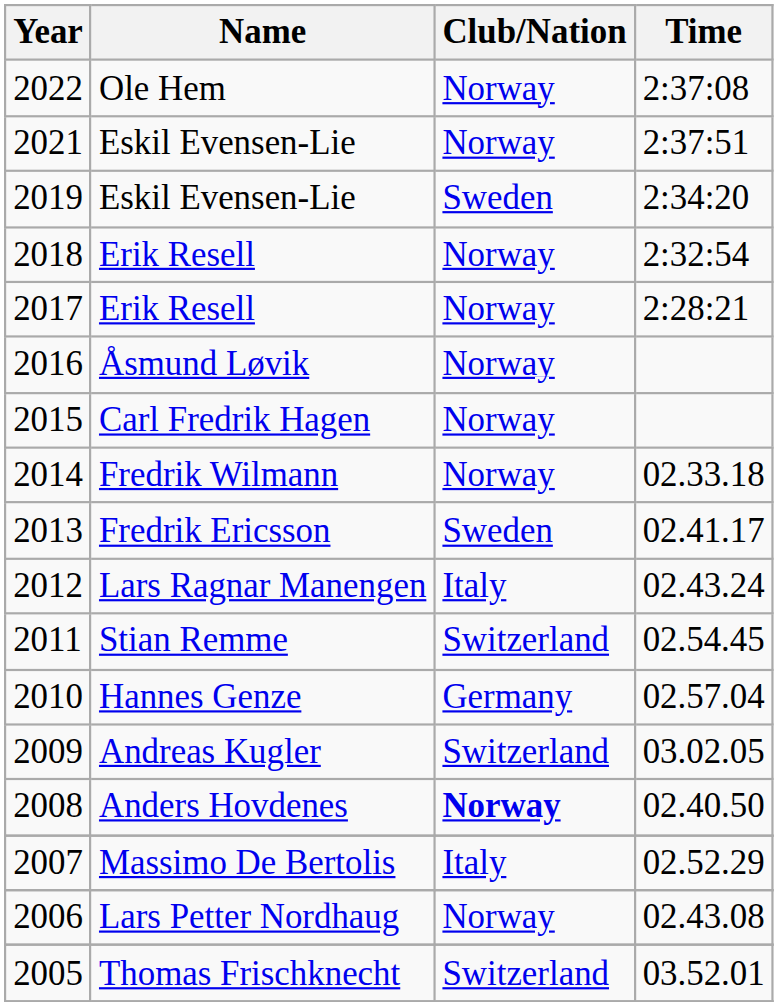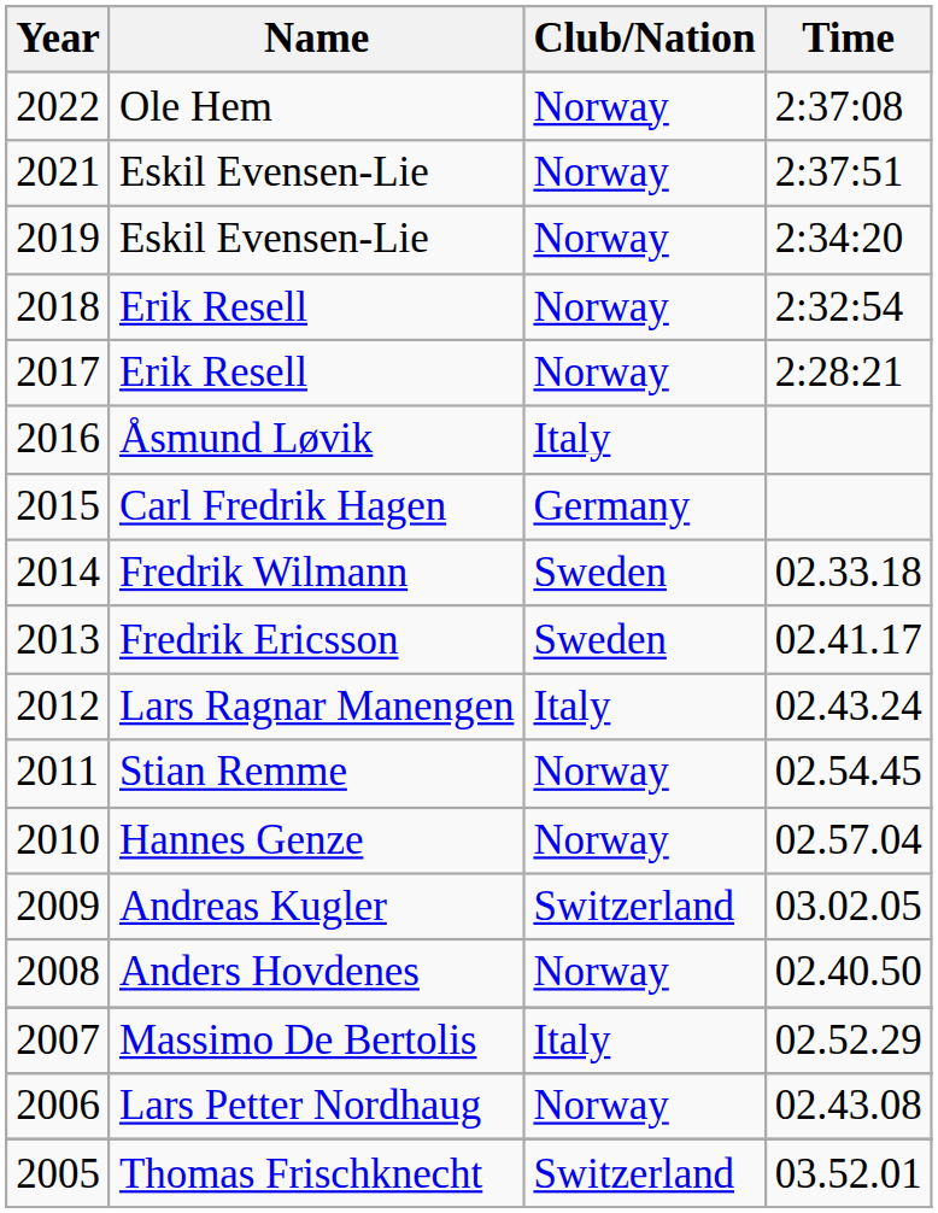2019 | Club/Nation: Sweden -> Norway
2016 | Club/Nation: Norway -> Italy
2015 | Club/Nation: Norway -> Germany
2014 | Club/Nation: Norway -> Sweden
2011 | Club/Nation: Switzerland -> Norway
2010 | Club/Nation: Germany -> Norway
2008 | Club/Nation: bold -> normal
